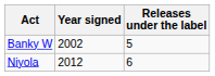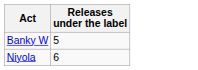- column: Year signed | 2002 | 2012
